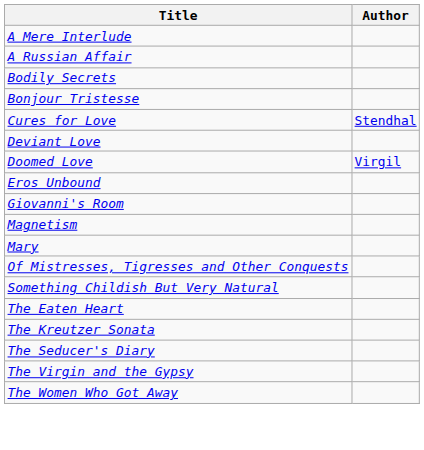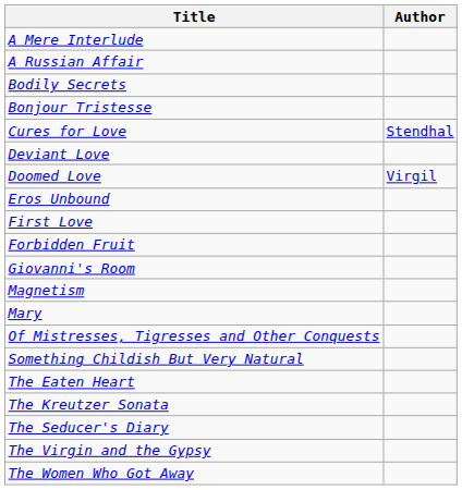+ row: First Love
+ row: Forbidden Fruit
